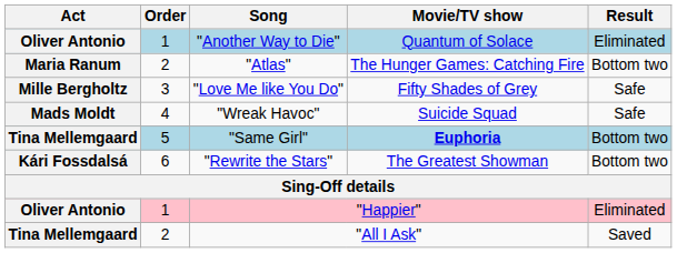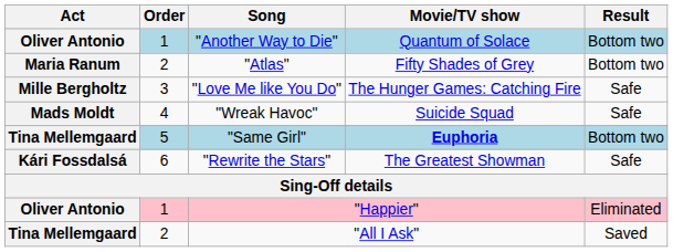"Another Way to Die" | Result: Eliminated -> Bottom two
"Atlas" | Movie/TV show: The Hunger Games: Catching Fire -> Fifty Shades of Grey
"Love Me like You Do" | Movie/TV show: Fifty Shades of Grey -> The Hunger Games: Catching Fire
"Rewrite the Stars" | Result: Bottom two -> Safe
